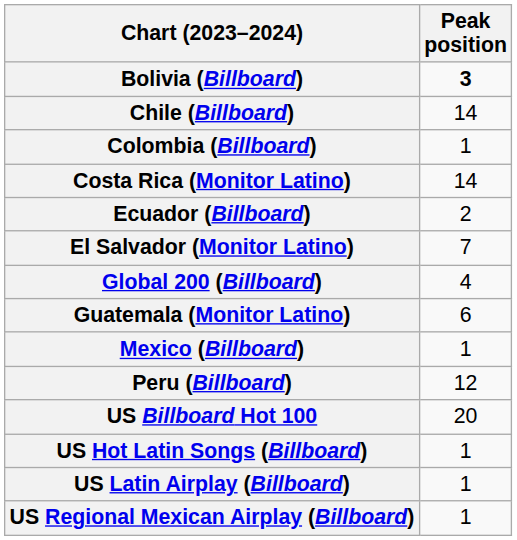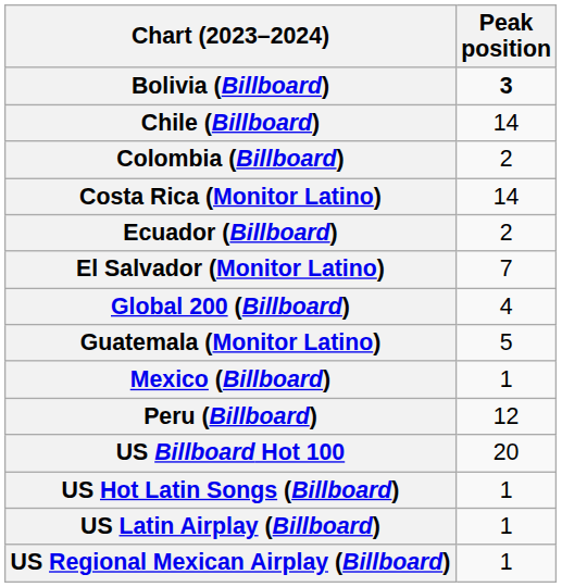Colombia (Billboard) | Peak position: 1 -> 2
Guatemala (Monitor Latino) | Peak position: 6 -> 5
